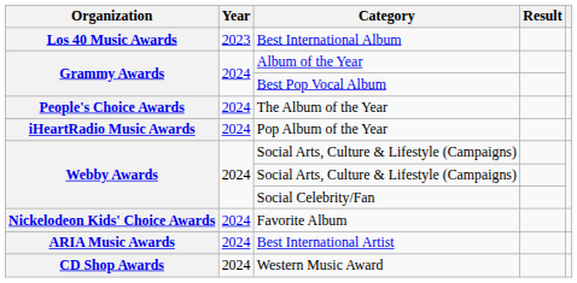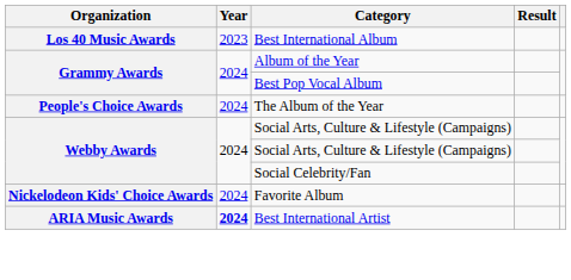- row: iHeartRadio Music Awards | 2024 | Pop Album of the Year
Best International Artist | Year: normal -> bold
- row: CD Shop Awards | 2024 | Western Music Award
